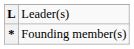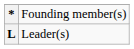rows swapped: L <-> *
